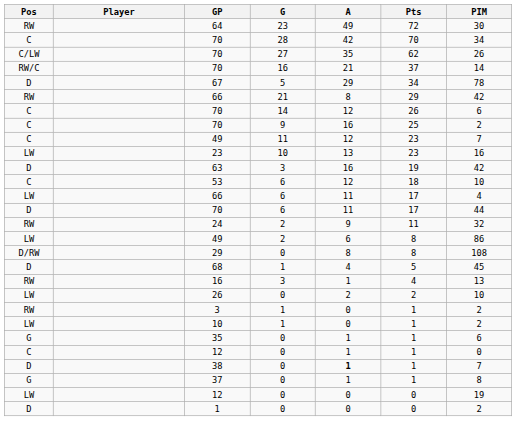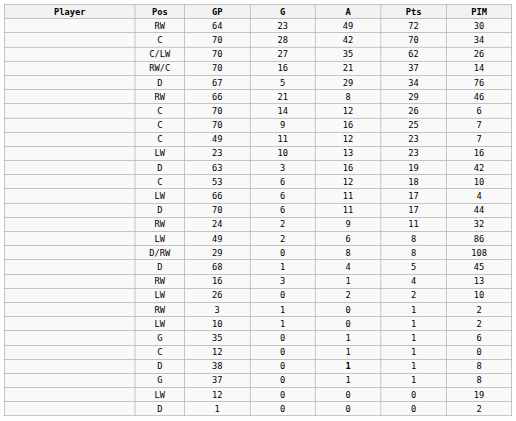columns swapped: Player <-> Pos
67 | PIM: 78 -> 76
66 / 21 | PIM: 42 -> 46
70 / 9 | PIM: 2 -> 7
38 | PIM: 7 -> 8
